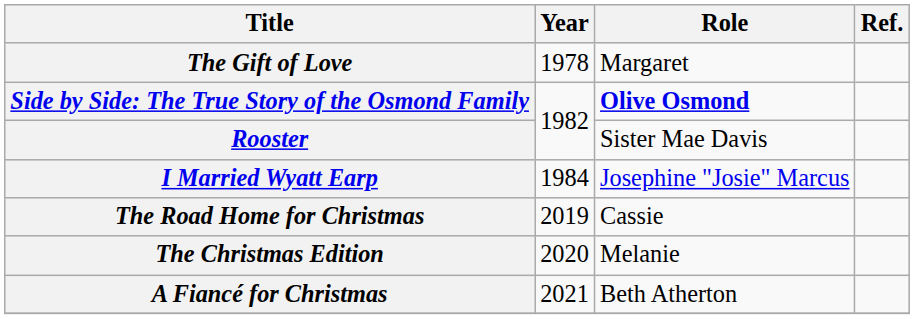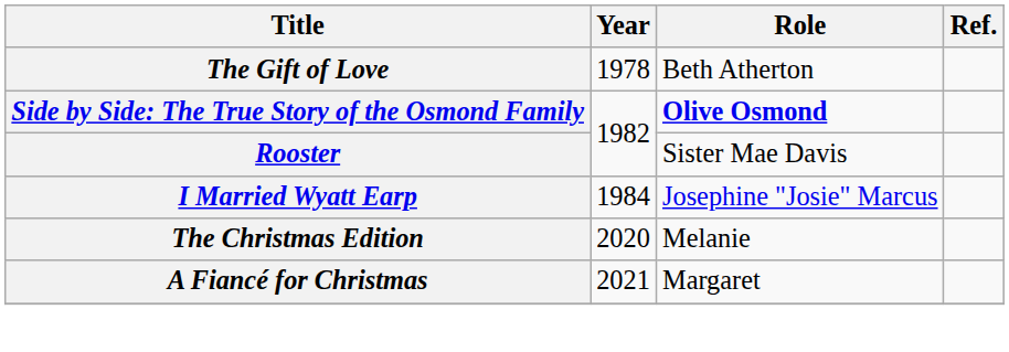The Gift of Love | Role: Margaret -> Beth Atherton
- row: The Road Home for Christmas | 2019 | Cassie
A Fiancé for Christmas | Role: Beth Atherton -> Margaret
